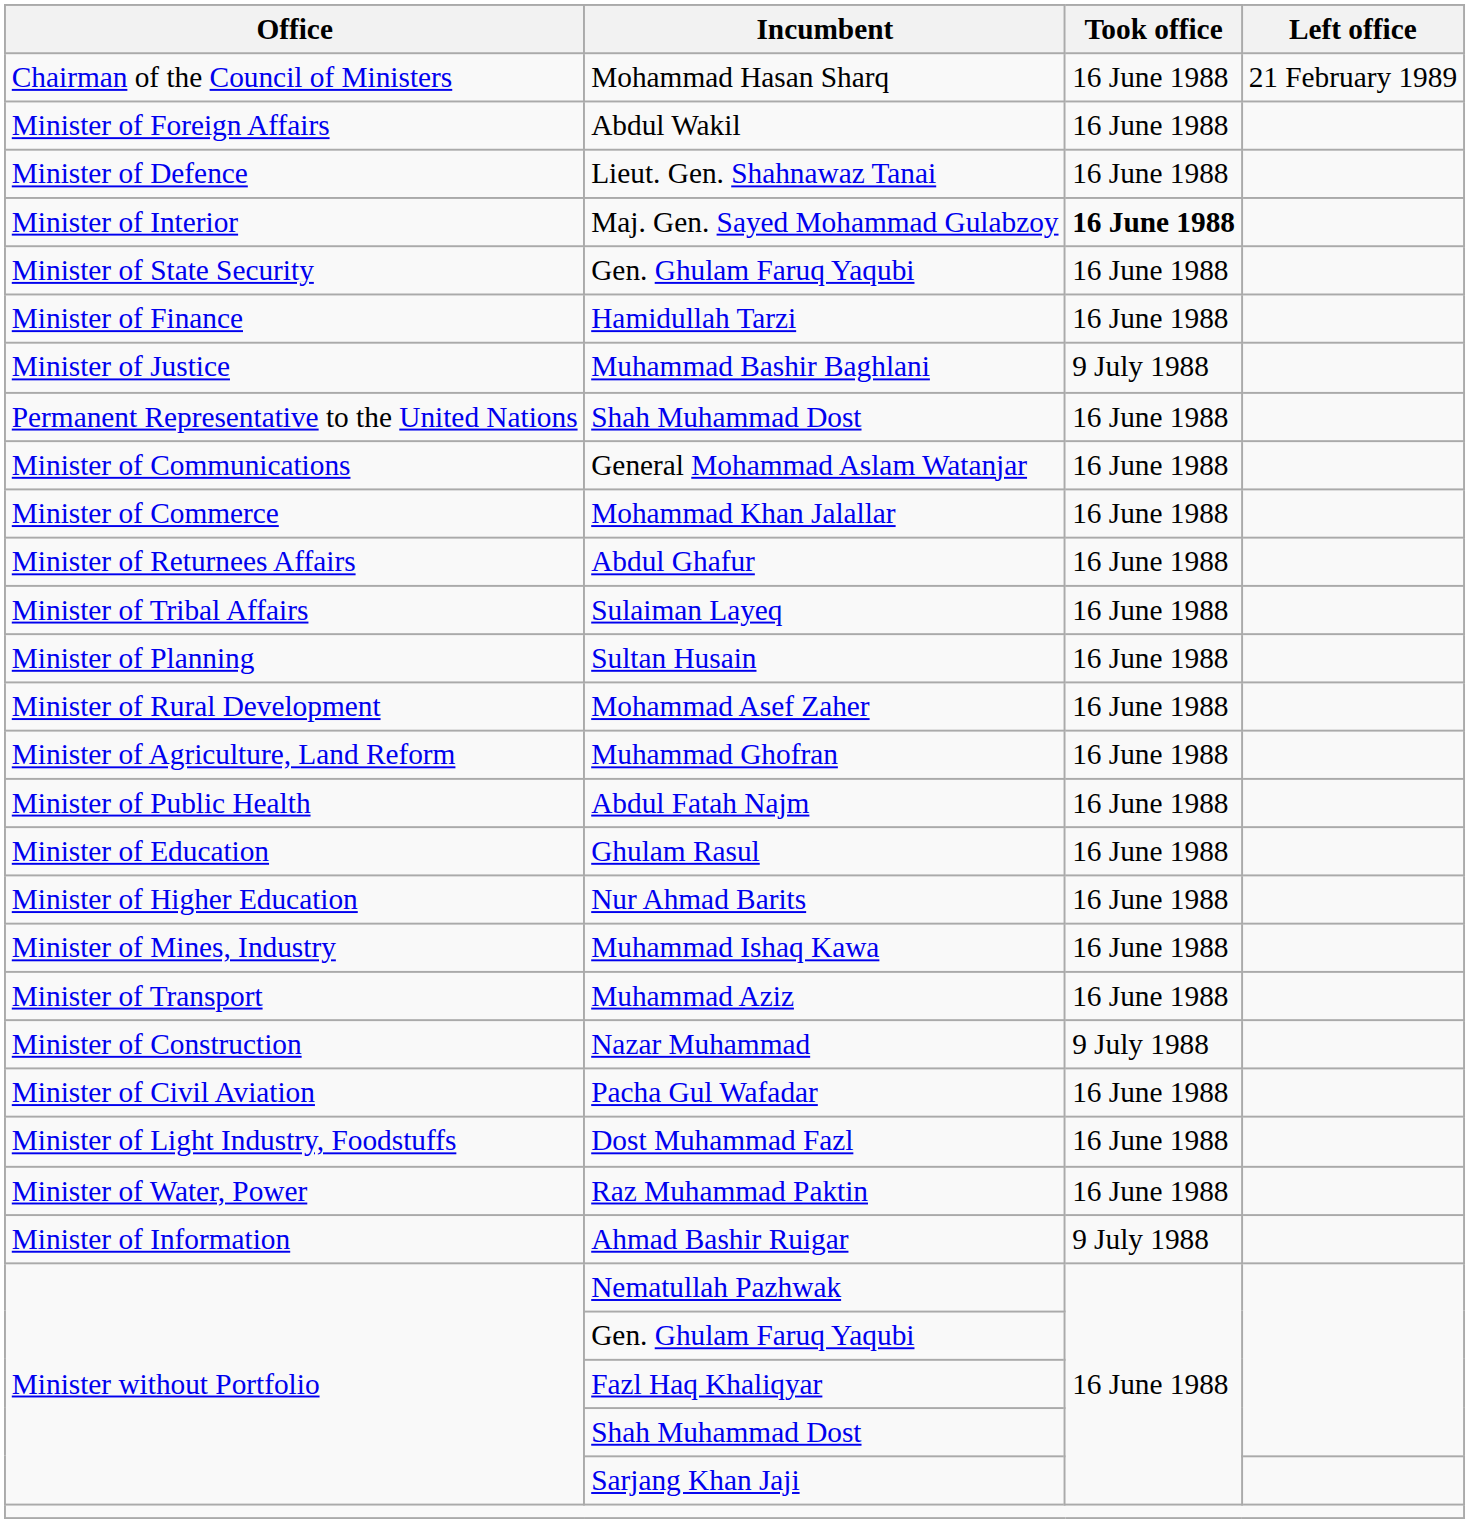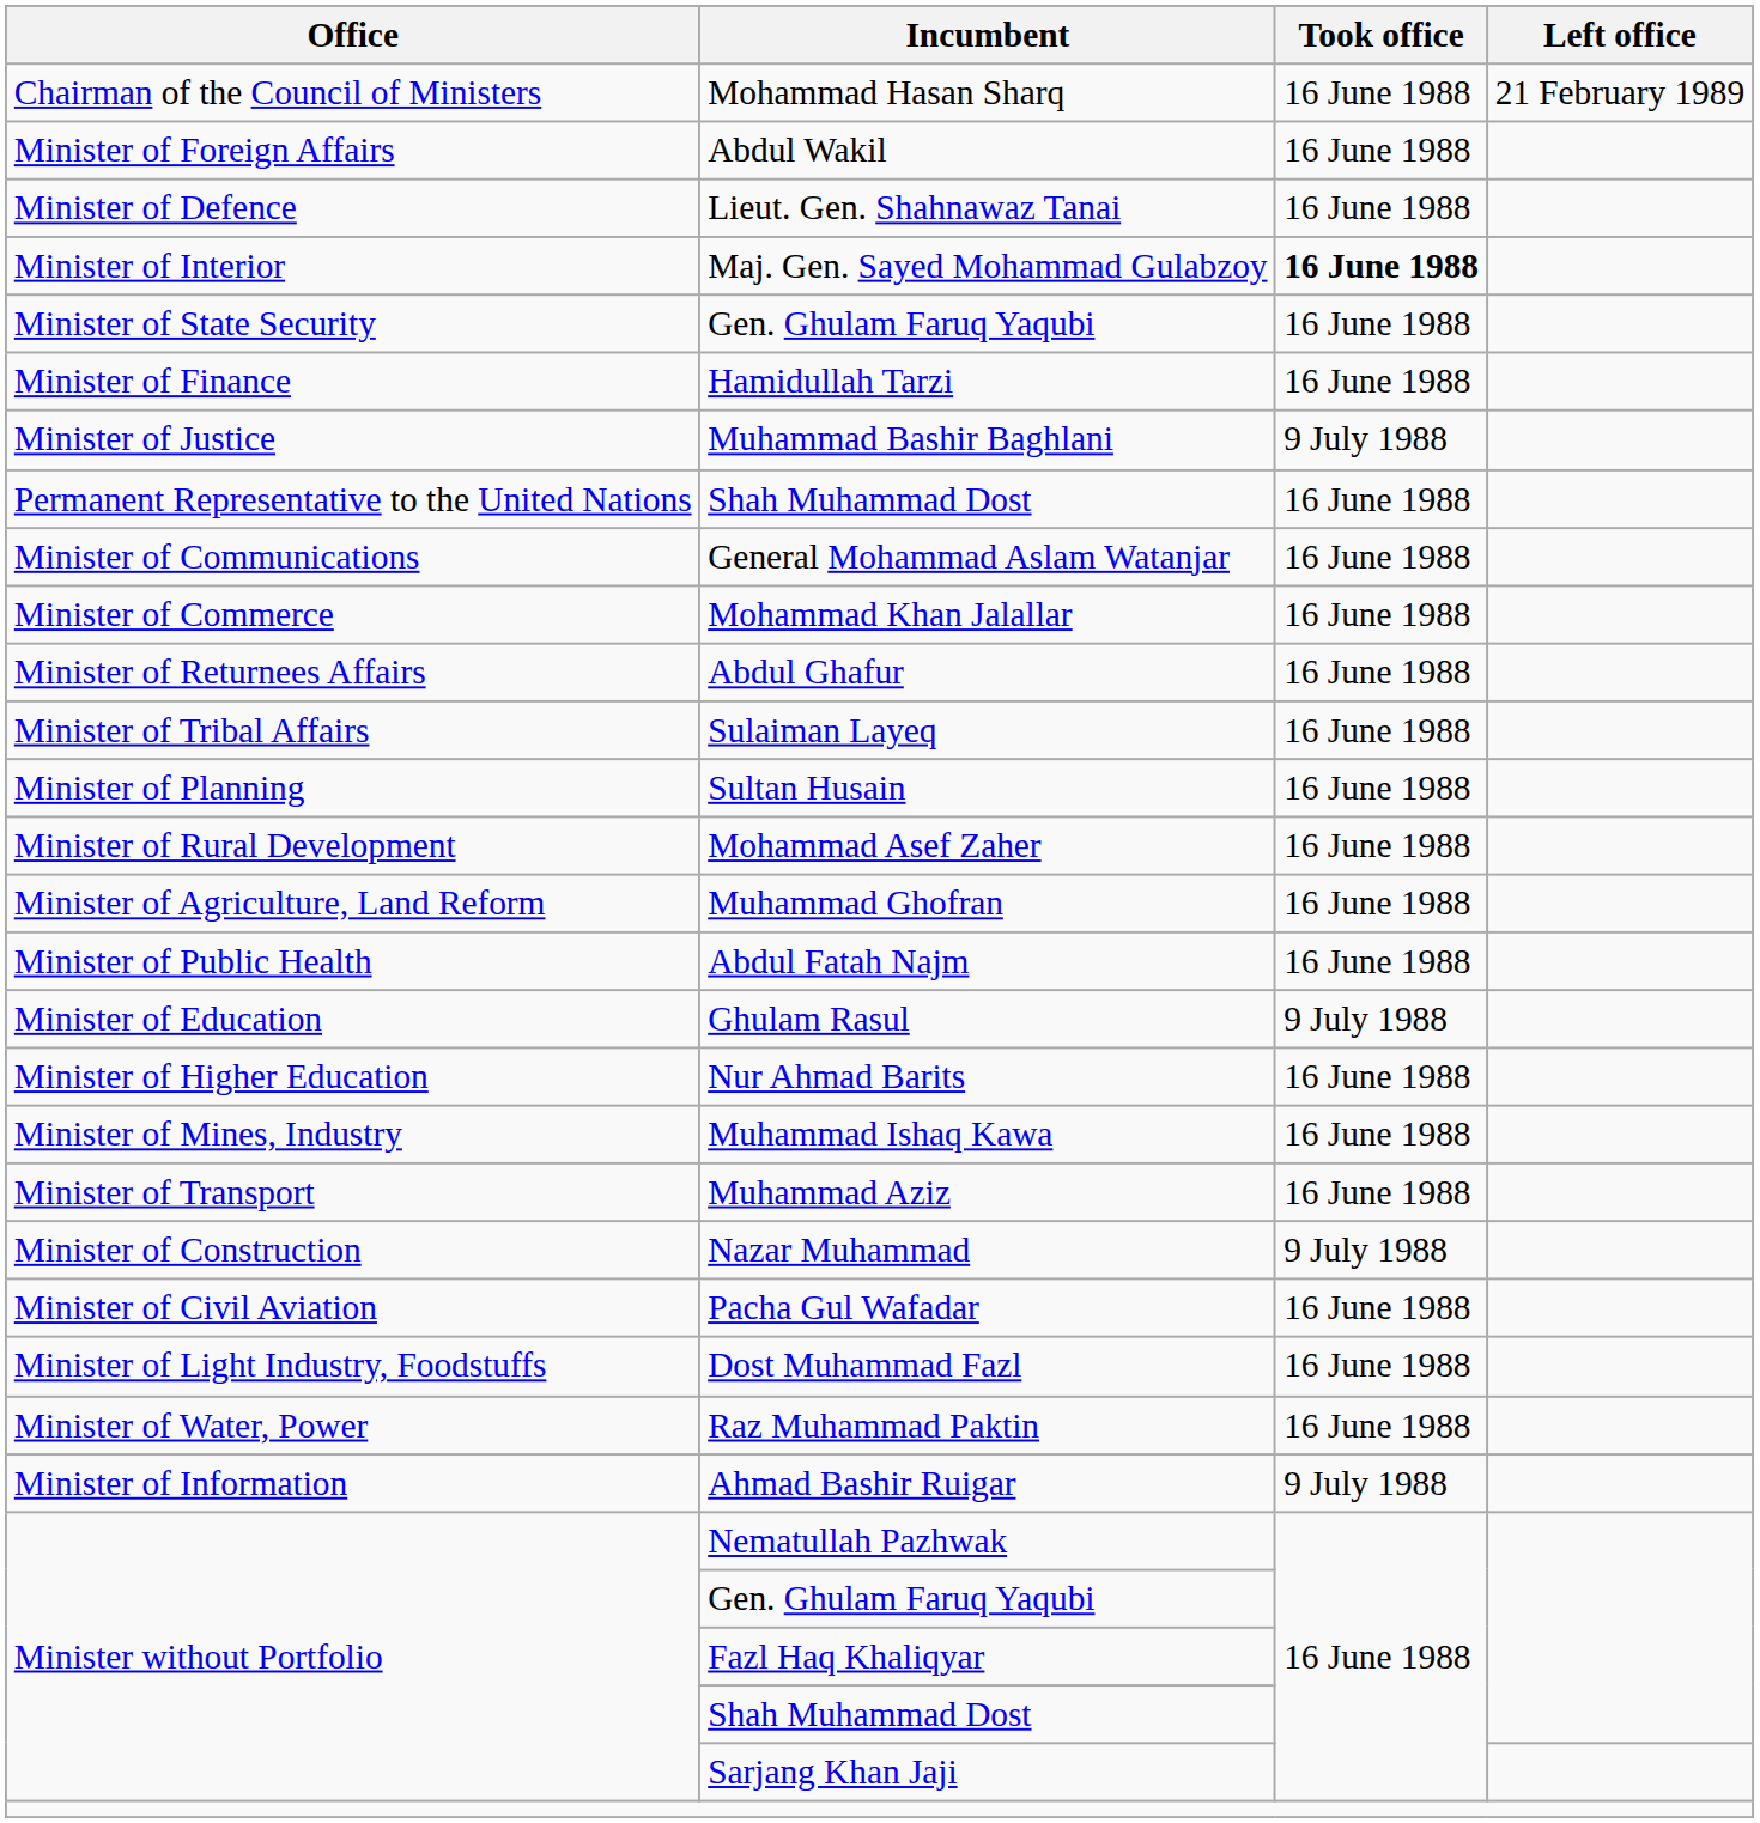Ghulam Rasul | Took office: 16 June 1988 -> 9 July 1988
